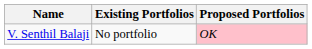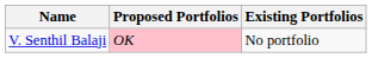columns swapped: Existing Portfolios <-> Proposed Portfolios
